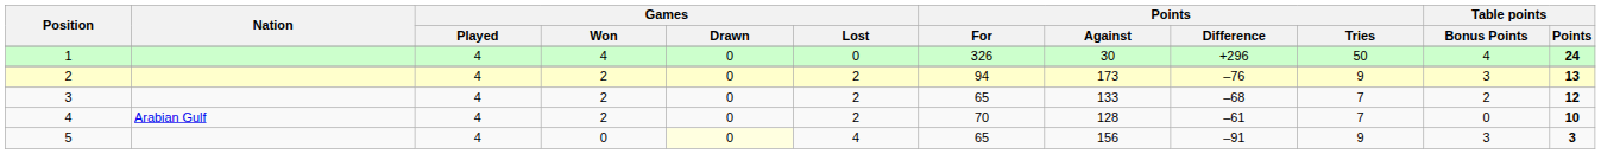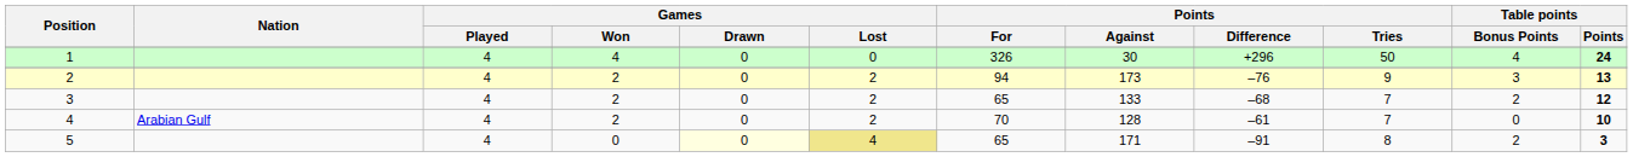5 | Games / Lost: no background -> khaki background
5 | Points / Against: 156 -> 171
5 | Points / Tries: 9 -> 8
5 | Table points / Bonus Points: 3 -> 2
